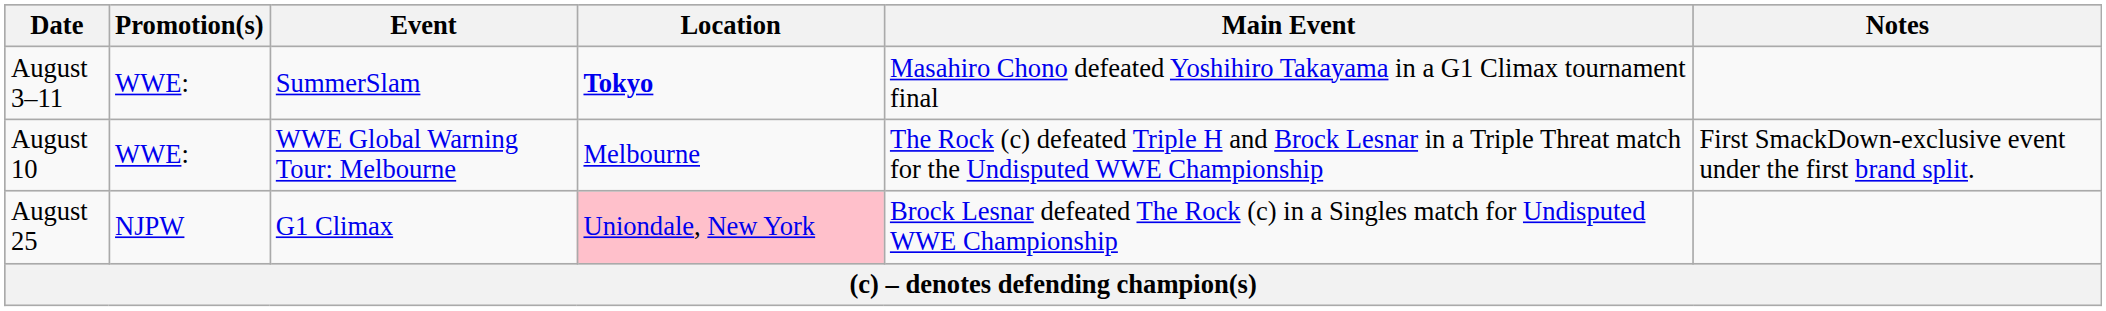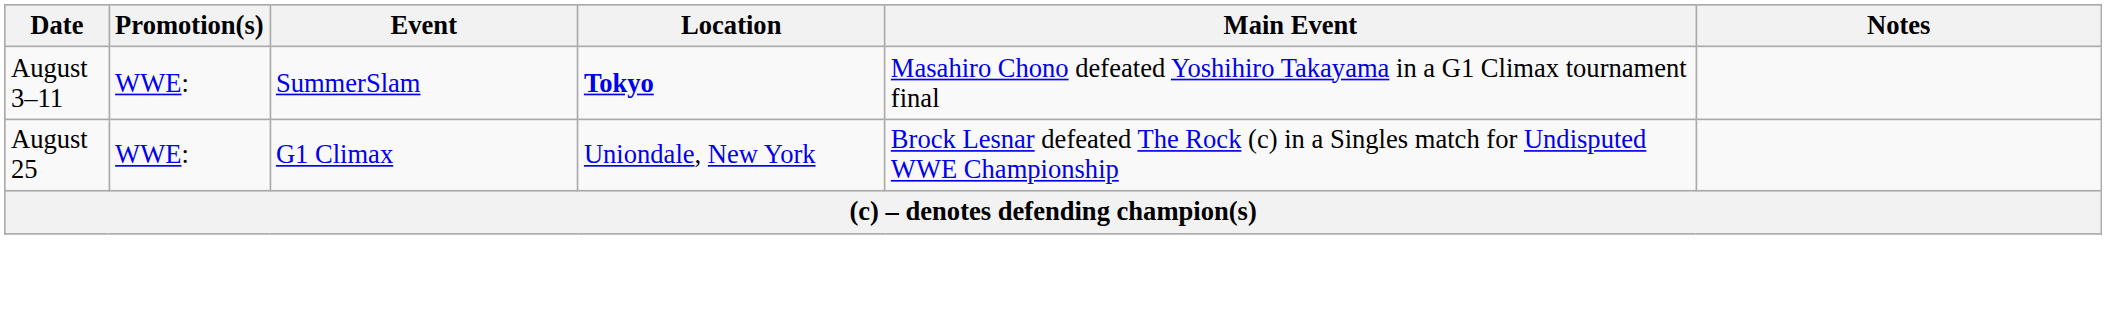- row: August 10 | WWE: | WWE Global Warning Tour: Melbourne | Melbourne | The Rock (c) defeated Triple H and Brock Lesnar in a Triple Threat match for the Undisputed WWE Championship | First SmackDown-exclusive event under the first brand split.
August 25 | Promotion(s): NJPW -> WWE:
August 25 | Location: pink background -> no background
